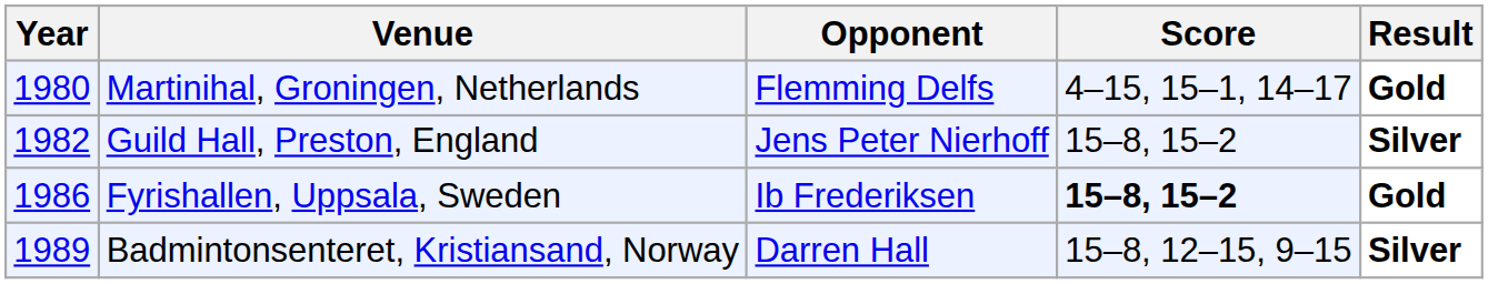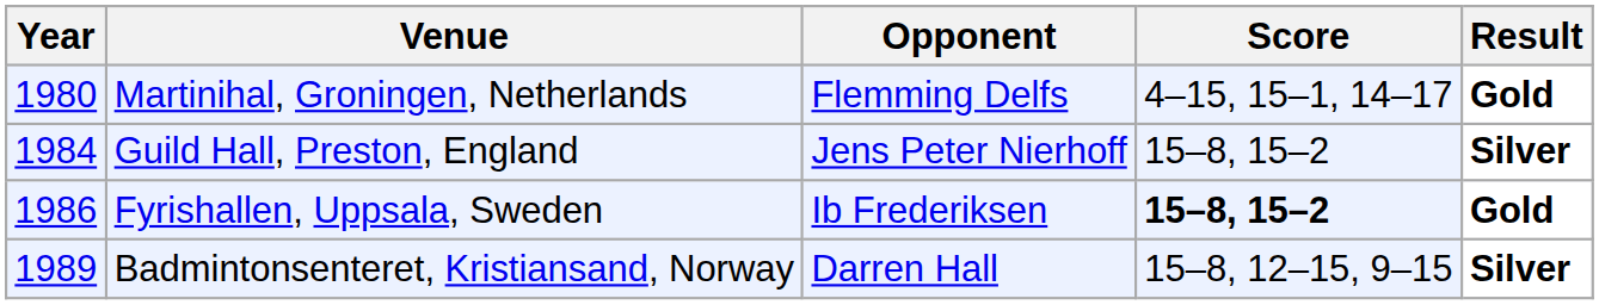Guild Hall, Preston, England | Year: 1982 -> 1984
